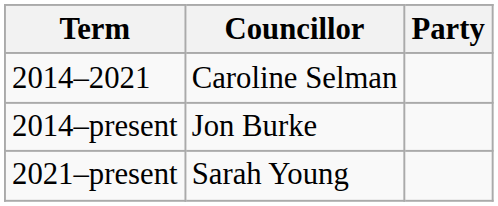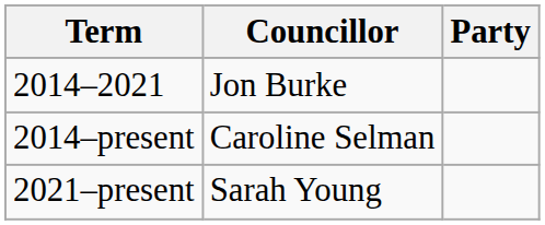2014–2021 | Councillor: Caroline Selman -> Jon Burke
2014–present | Councillor: Jon Burke -> Caroline Selman
